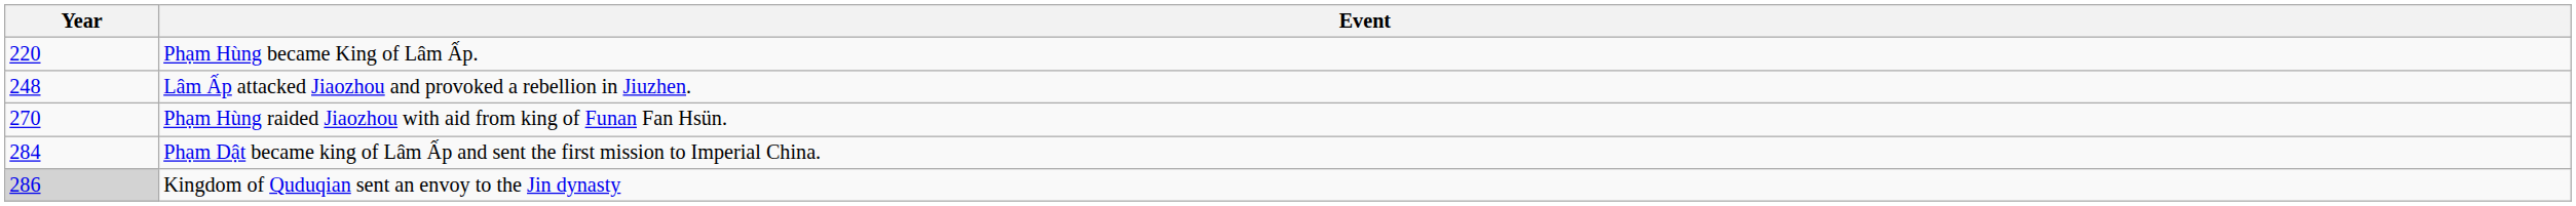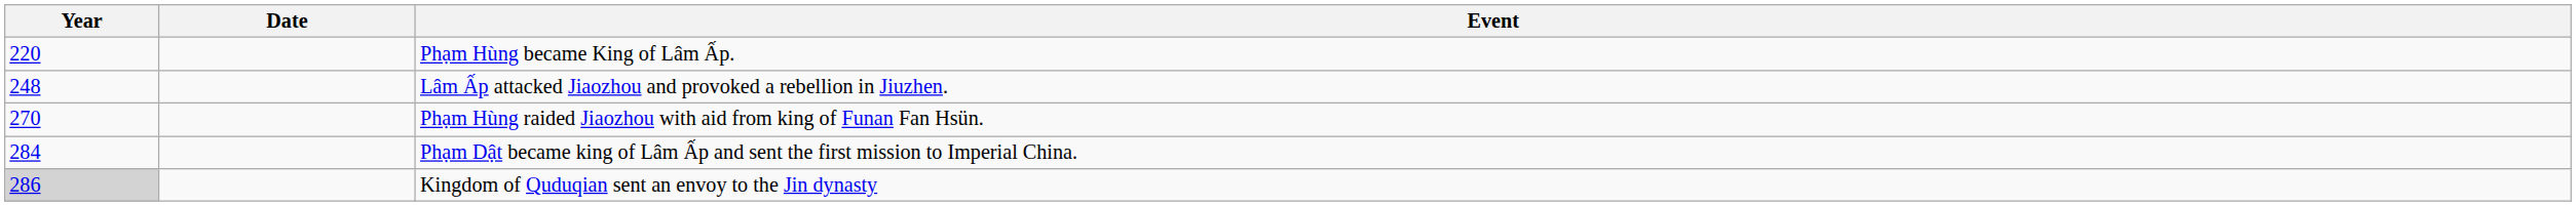+ column: Date
